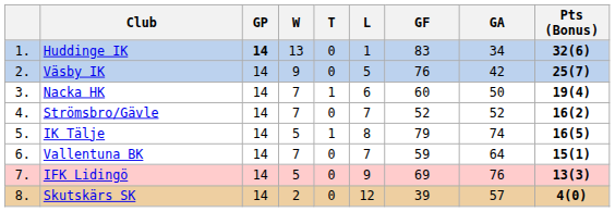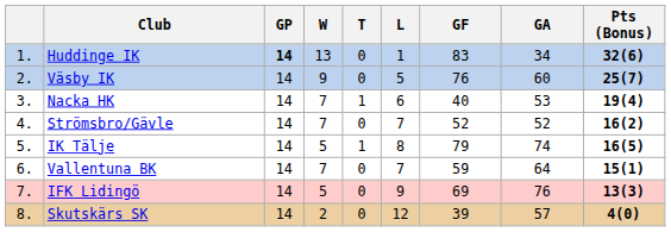Väsby IK | GA: 42 -> 60
Nacka HK | GF: 60 -> 40
Nacka HK | GA: 50 -> 53
